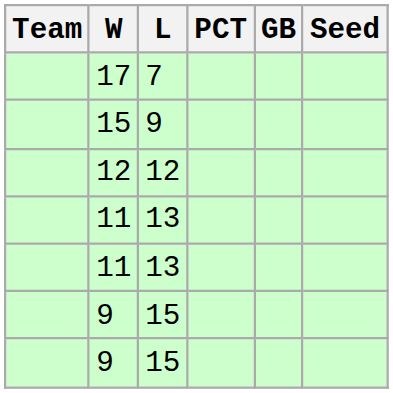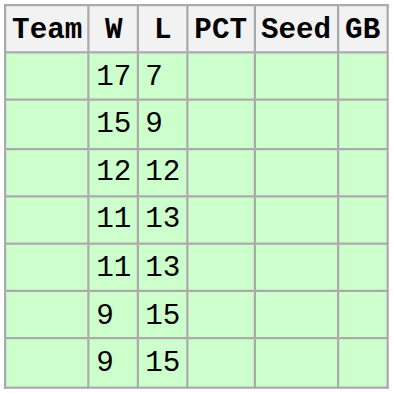columns swapped: GB <-> Seed
